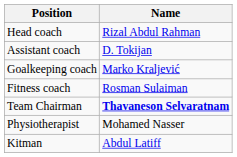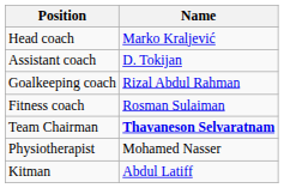Head coach | Name: Rizal Abdul Rahman -> Marko Kraljević
Goalkeeping coach | Name: Marko Kraljević -> Rizal Abdul Rahman
